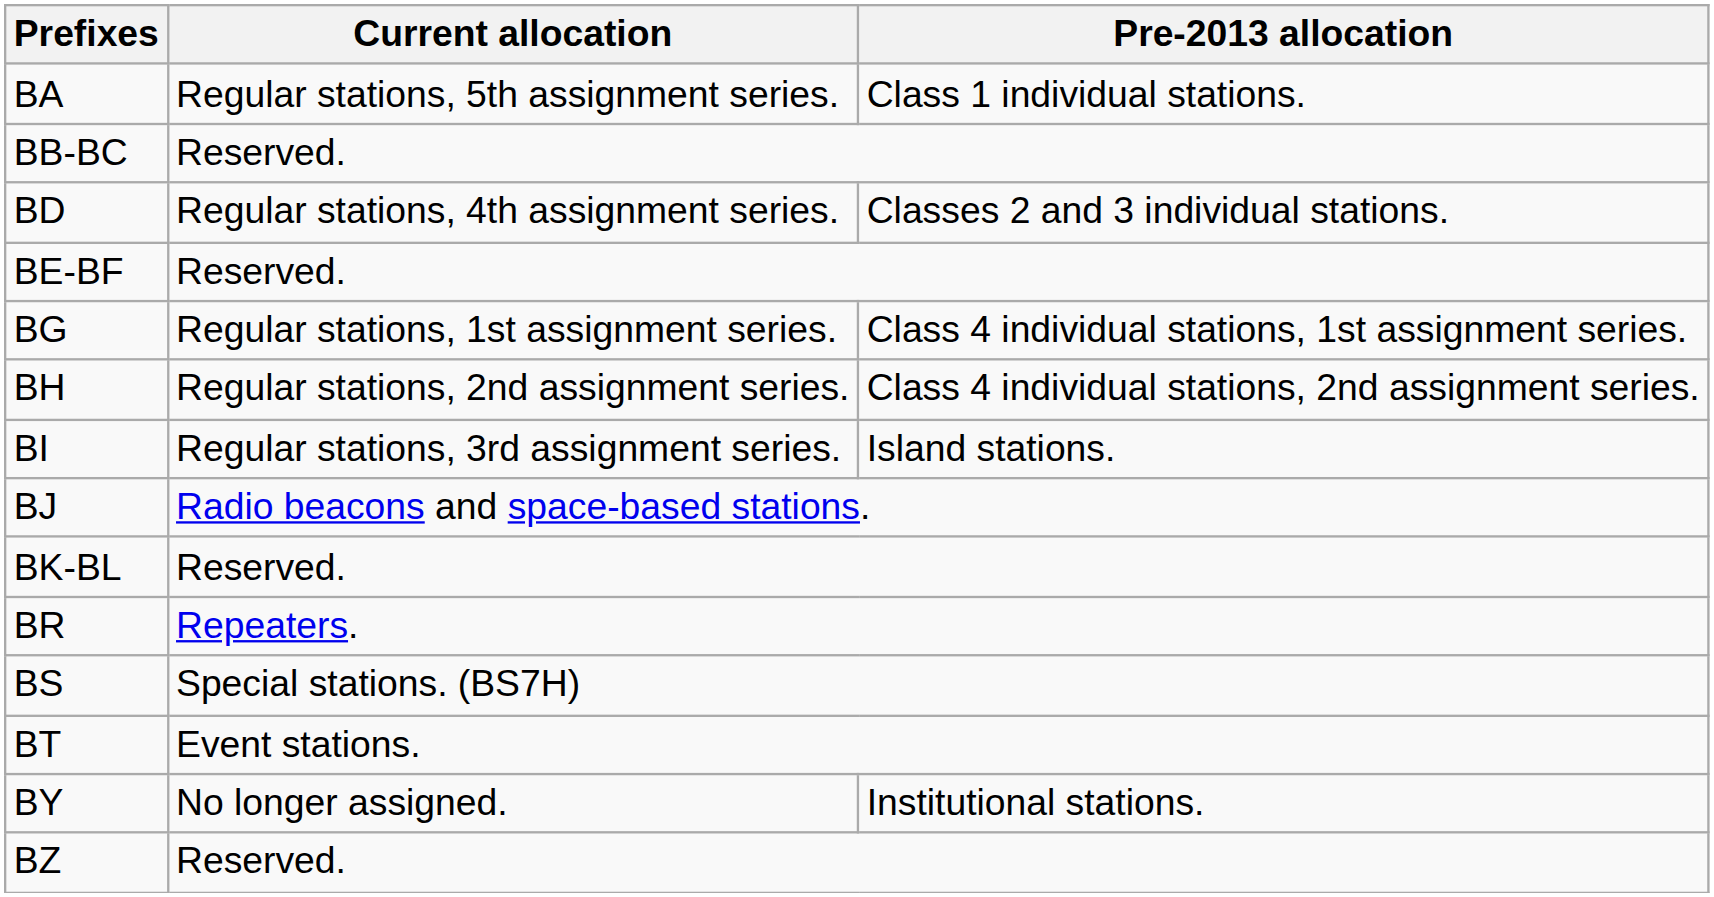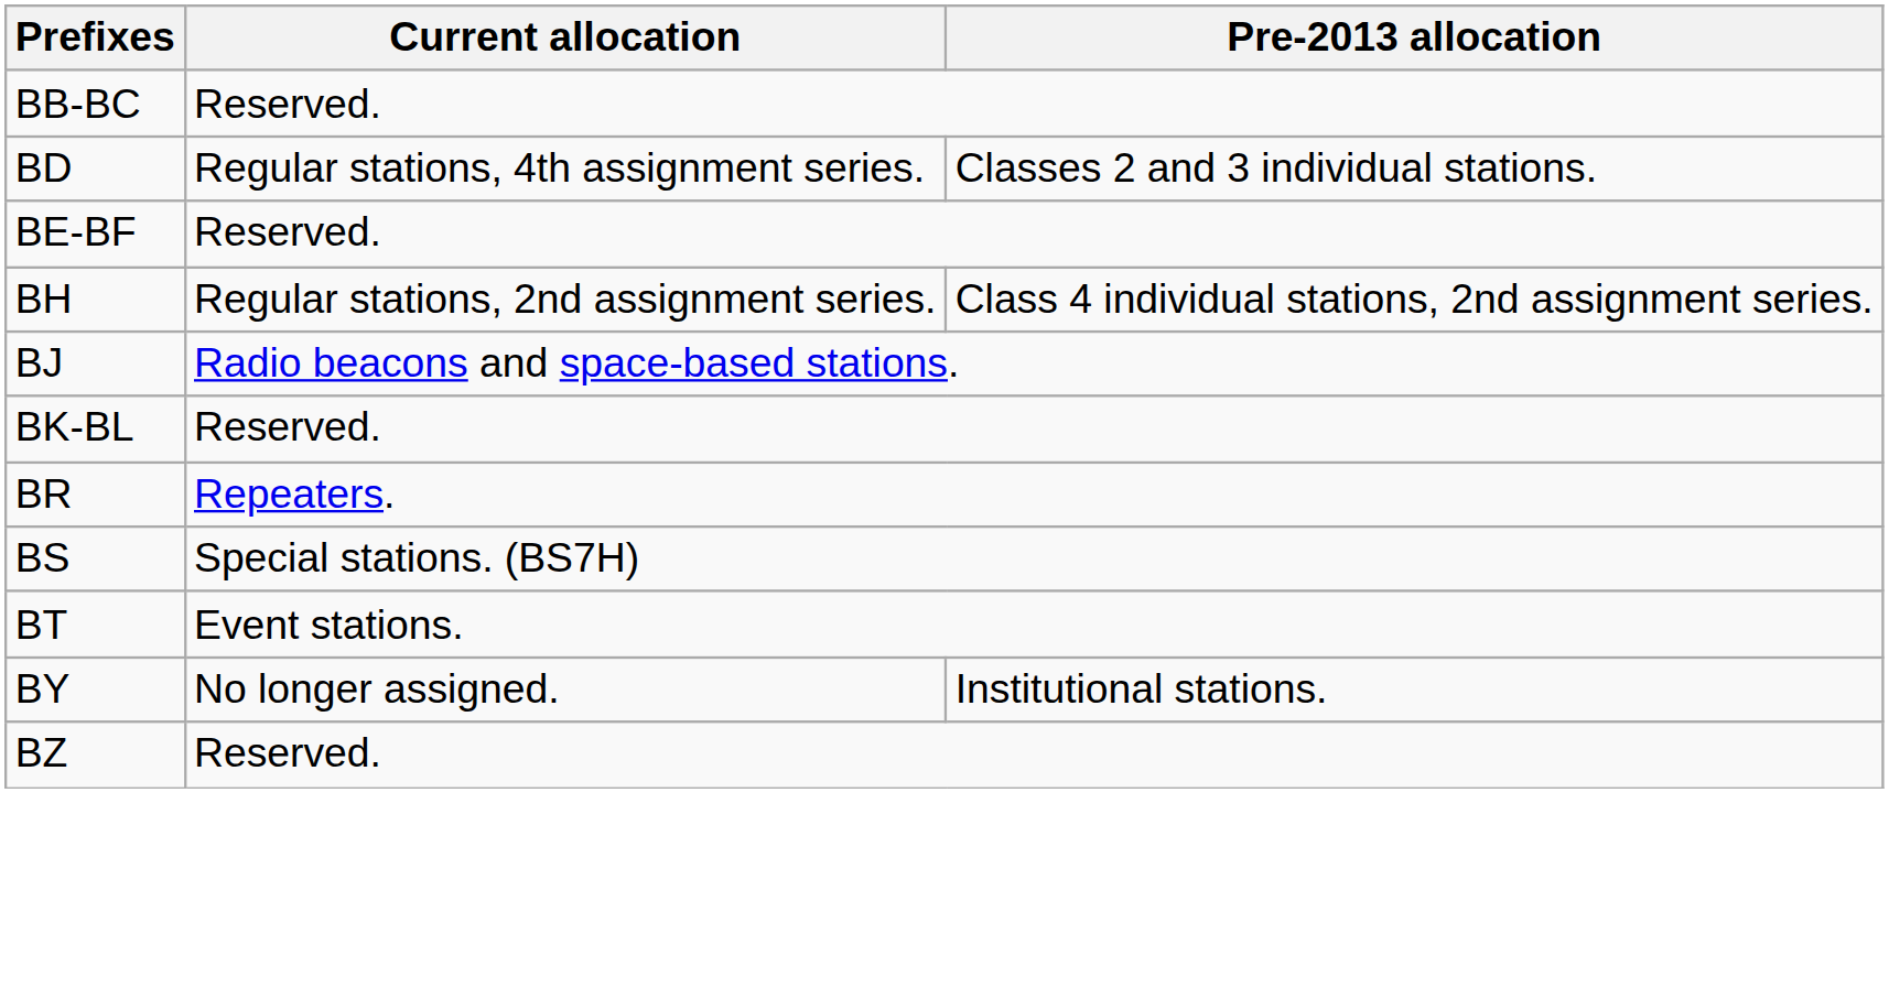- row: BA | Regular stations, 5th assignment series. | Class 1 individual stations.
- row: BG | Regular stations, 1st assignment series. | Class 4 individual stations, 1st assignment series.
- row: BI | Regular stations, 3rd assignment series. | Island stations.
